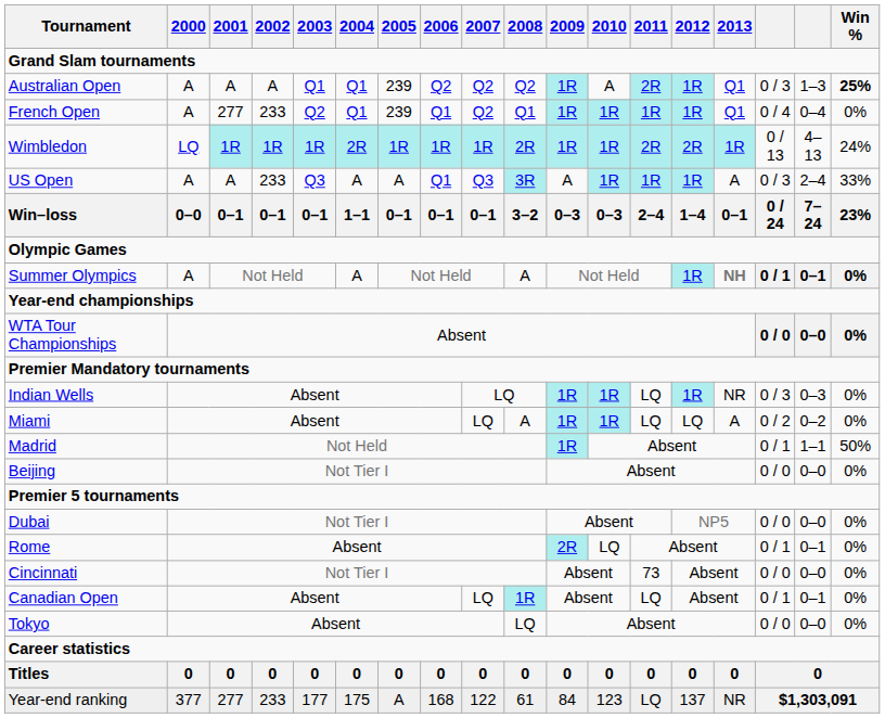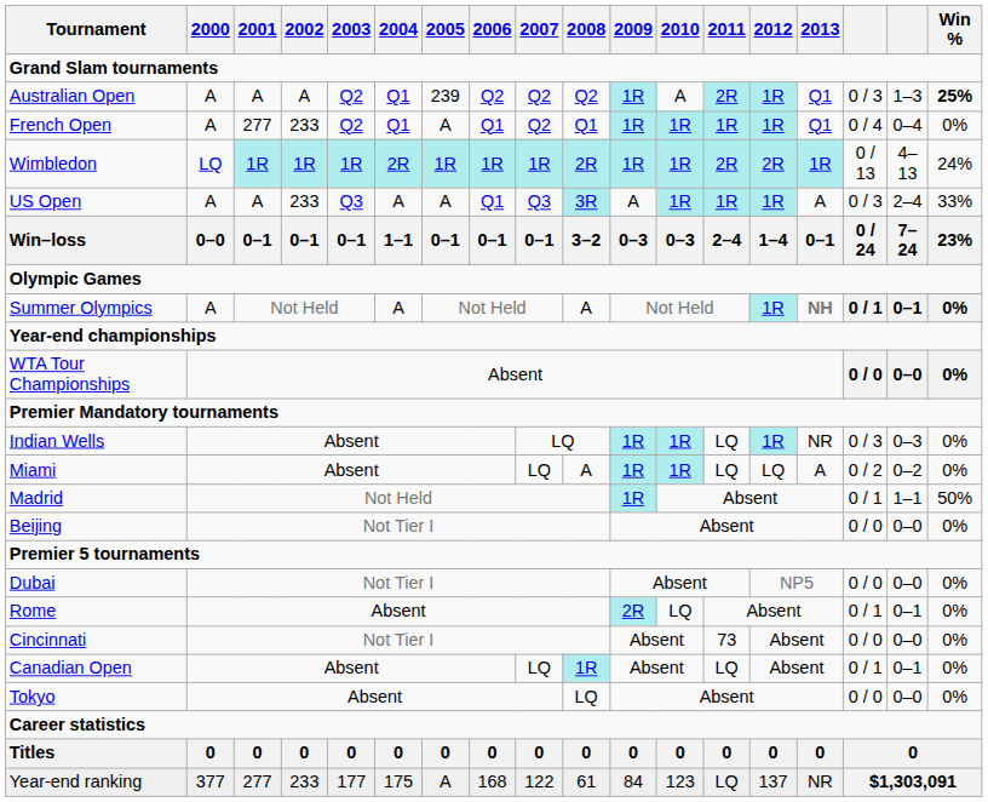Australian Open | 2003: Q1 -> Q2
French Open | 2005: 239 -> A
